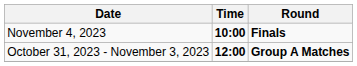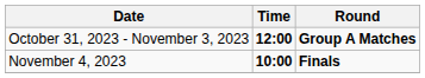rows swapped: October 31, 2023 - November 3, 2023 <-> November 4, 2023
